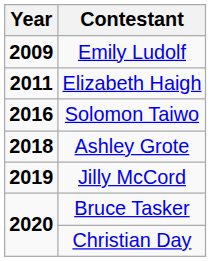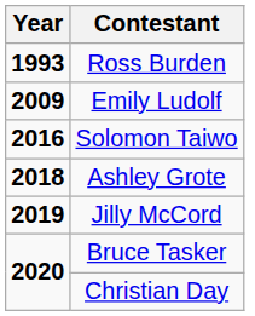+ row: 1993 | Ross Burden
- row: 2011 | Elizabeth Haigh
